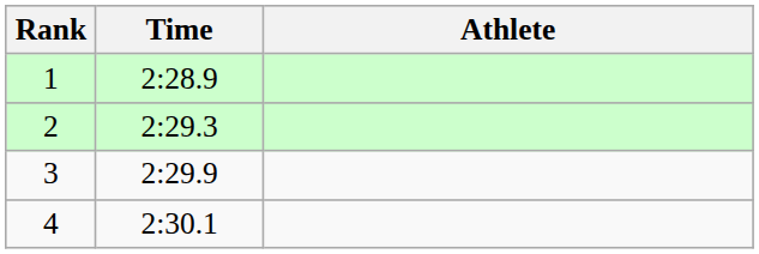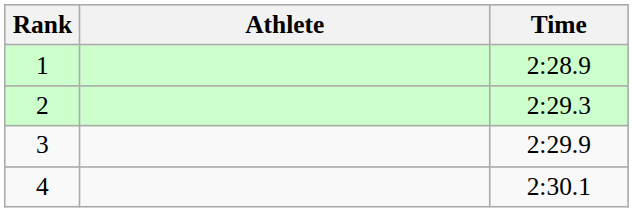columns swapped: Athlete <-> Time
